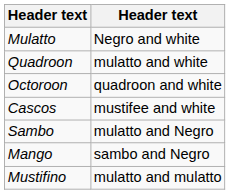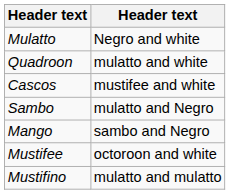- row: Octoroon | quadroon and white
+ row: Mustifee | octoroon and white
